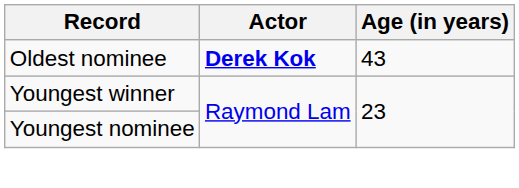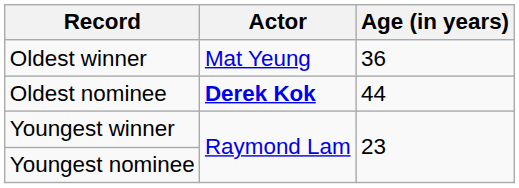+ row: Oldest winner | Mat Yeung | 36
Oldest nominee | Age (in years): 43 -> 44
